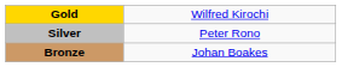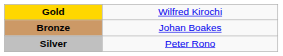rows swapped: Silver <-> Bronze
